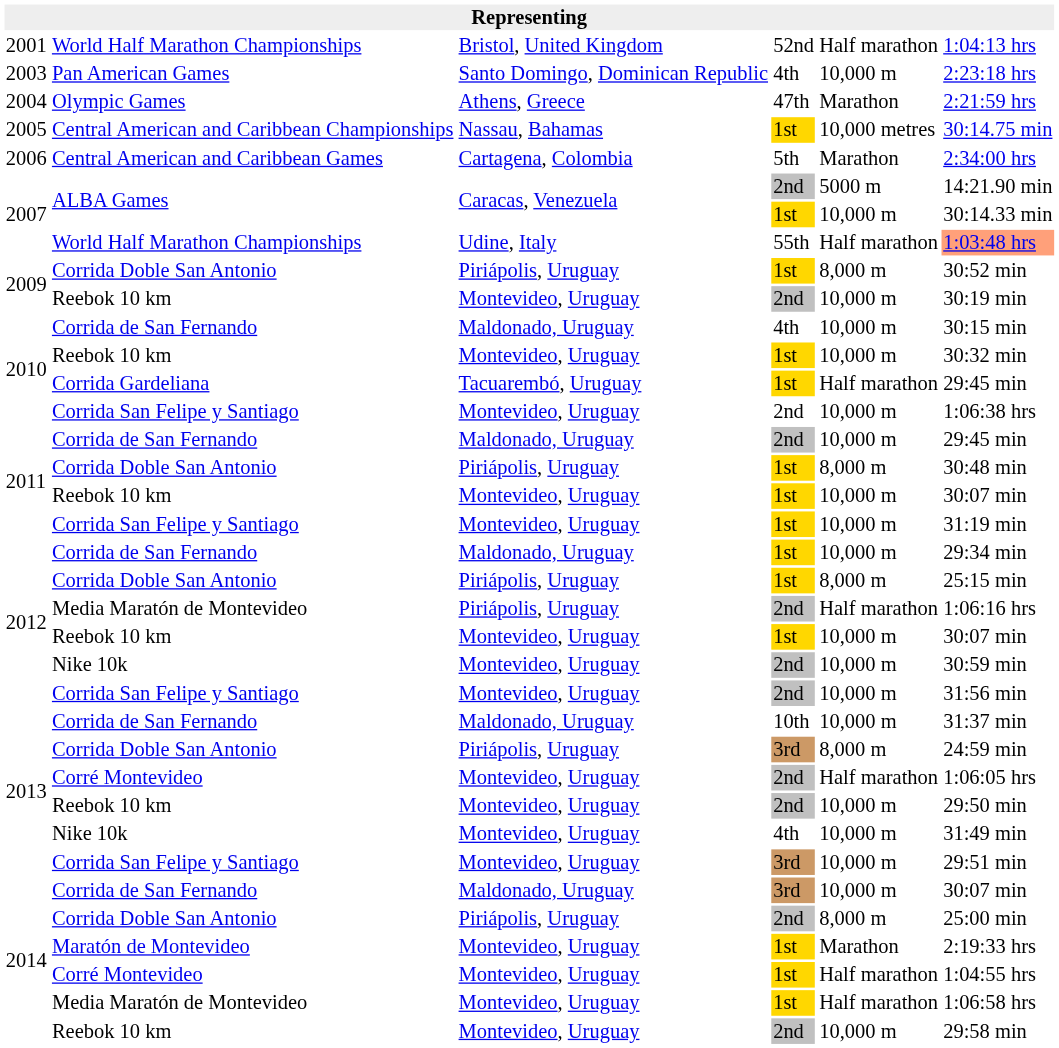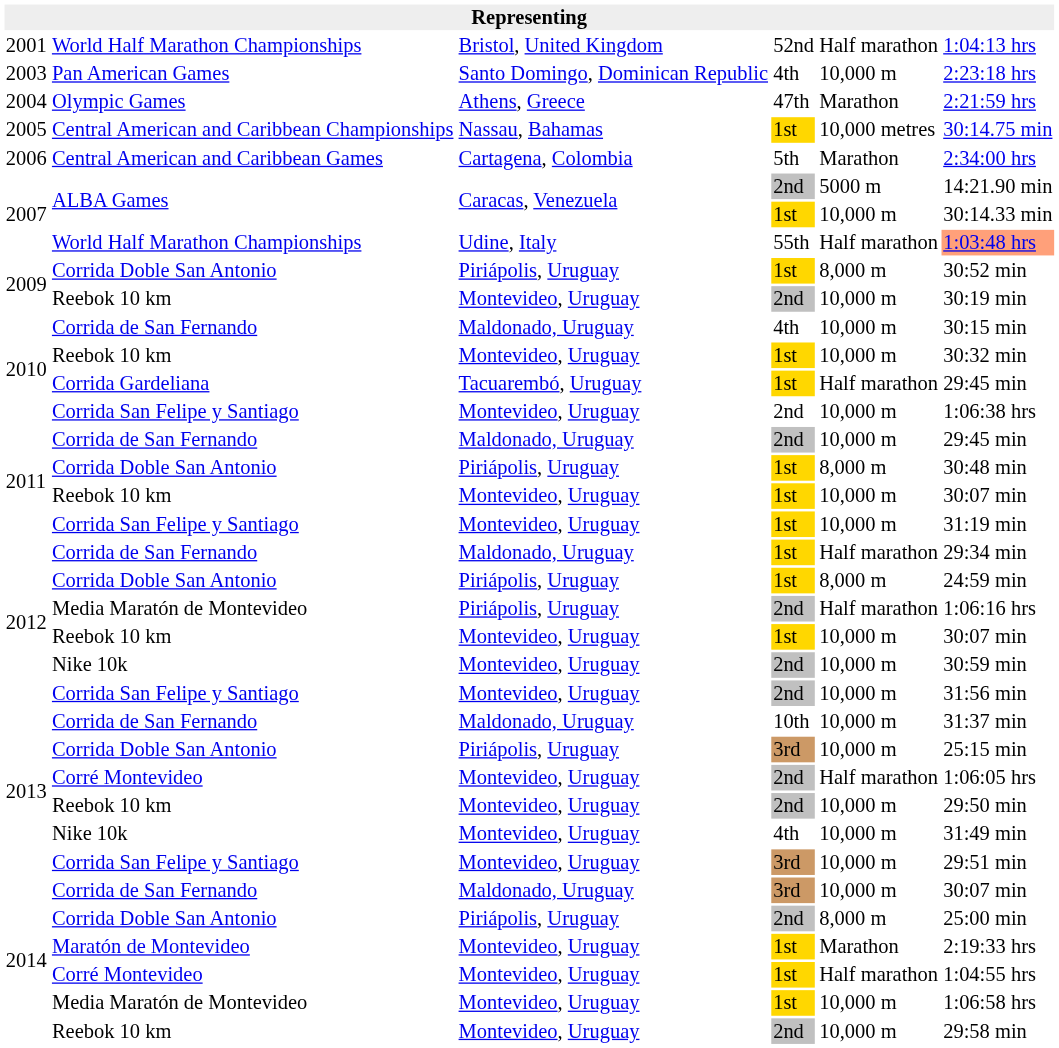2012 / Corrida de San Fernando | column 5: 10,000 m -> Half marathon
2012 / Corrida Doble San Antonio | column 6: 25:15 min -> 24:59 min
2013 / Corrida Doble San Antonio | column 5: 8,000 m -> 10,000 m
2013 / Corrida Doble San Antonio | column 6: 24:59 min -> 25:15 min
2014 / Media Maratón de Montevideo | column 5: Half marathon -> 10,000 m
